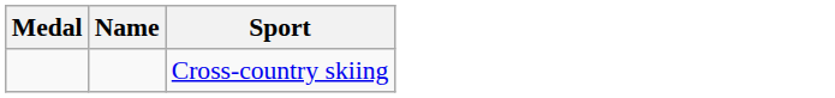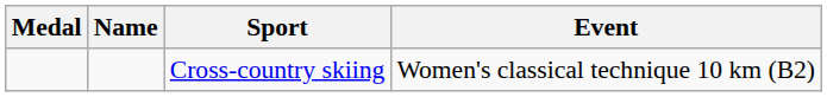+ column: Event | Women's classical technique 10 km (B2)
